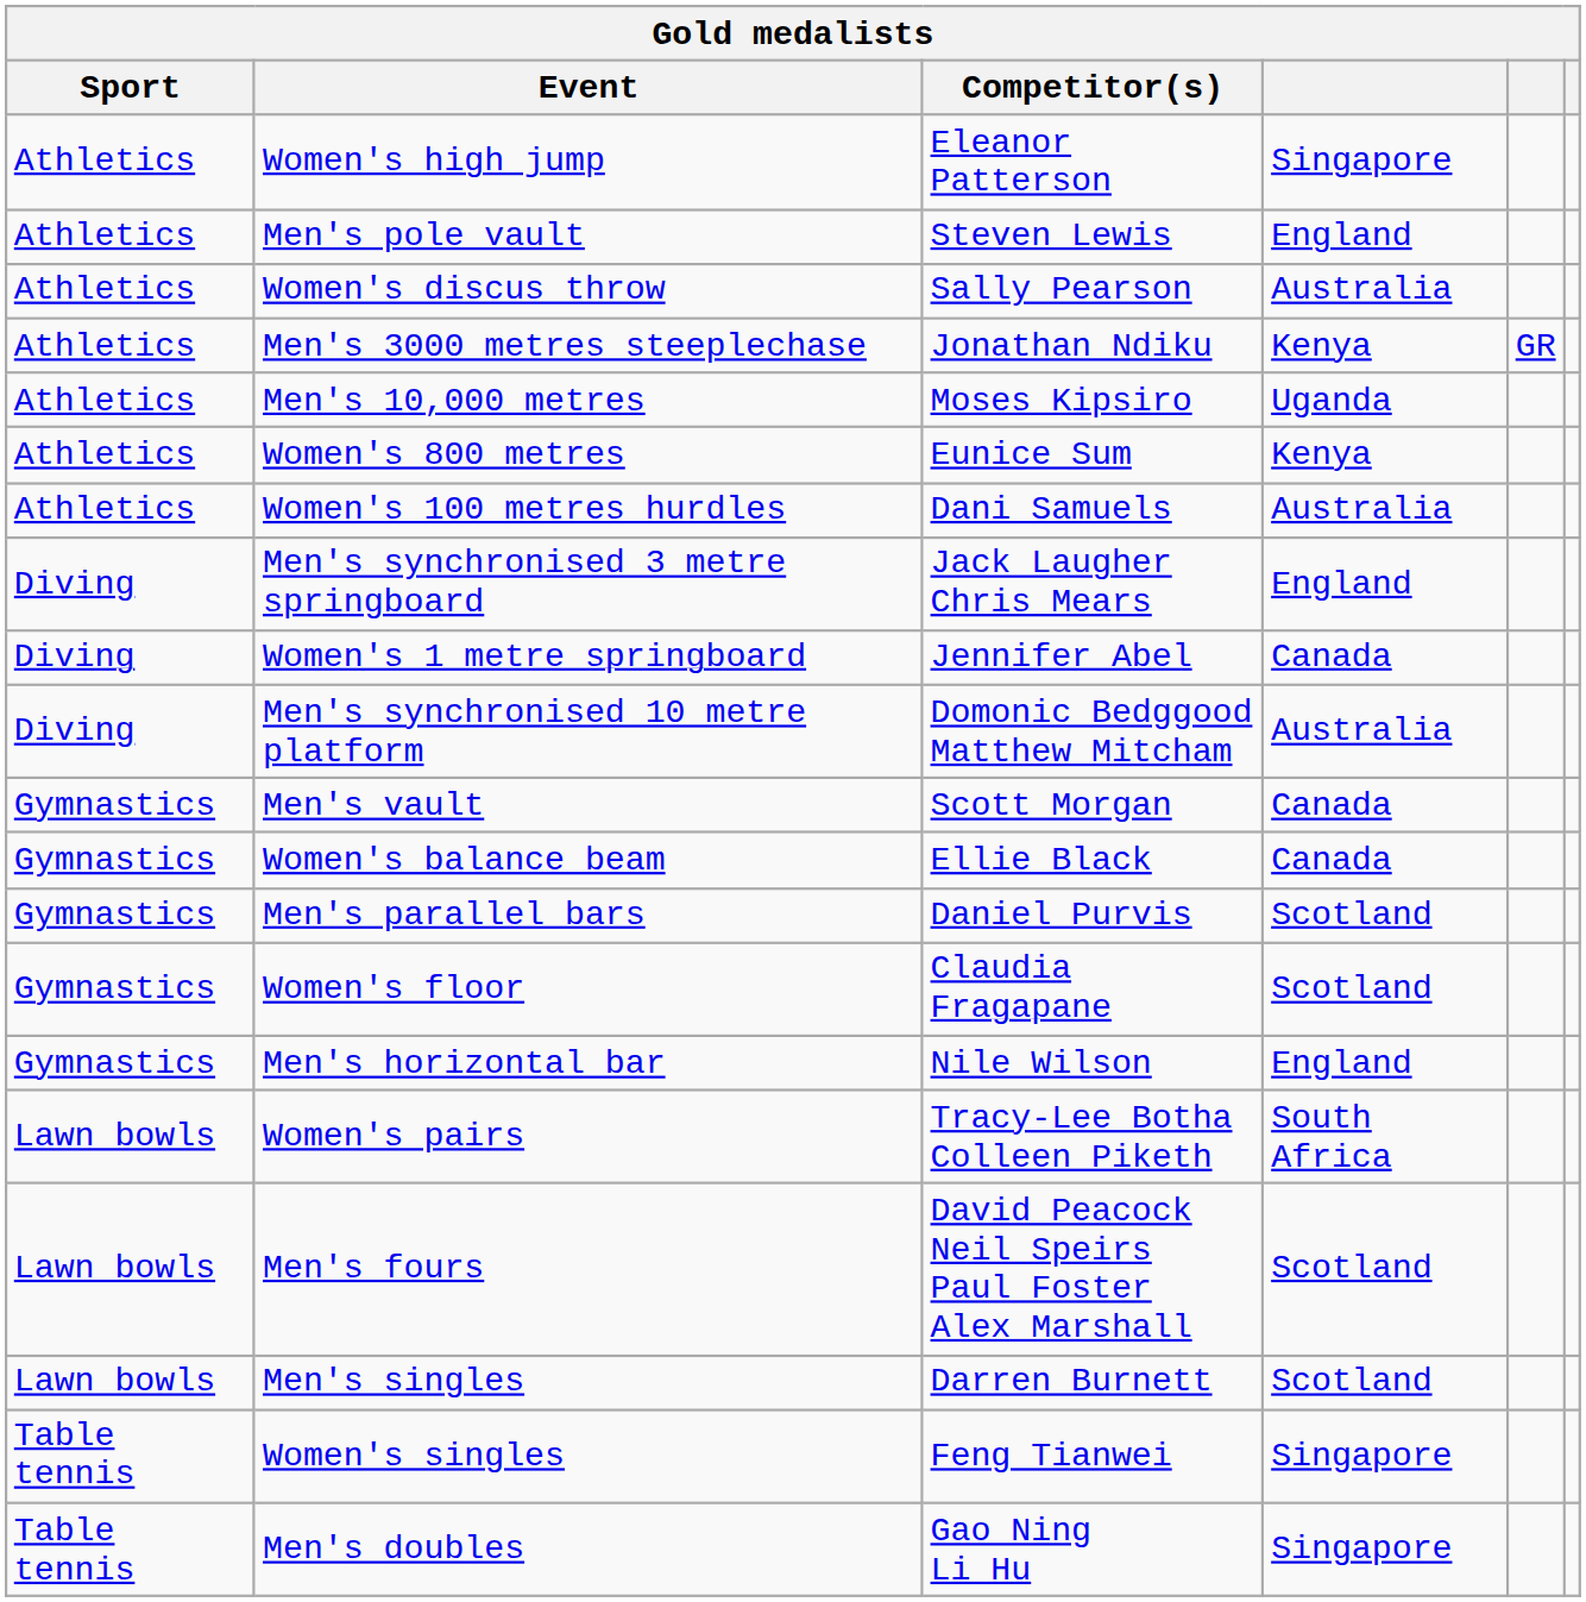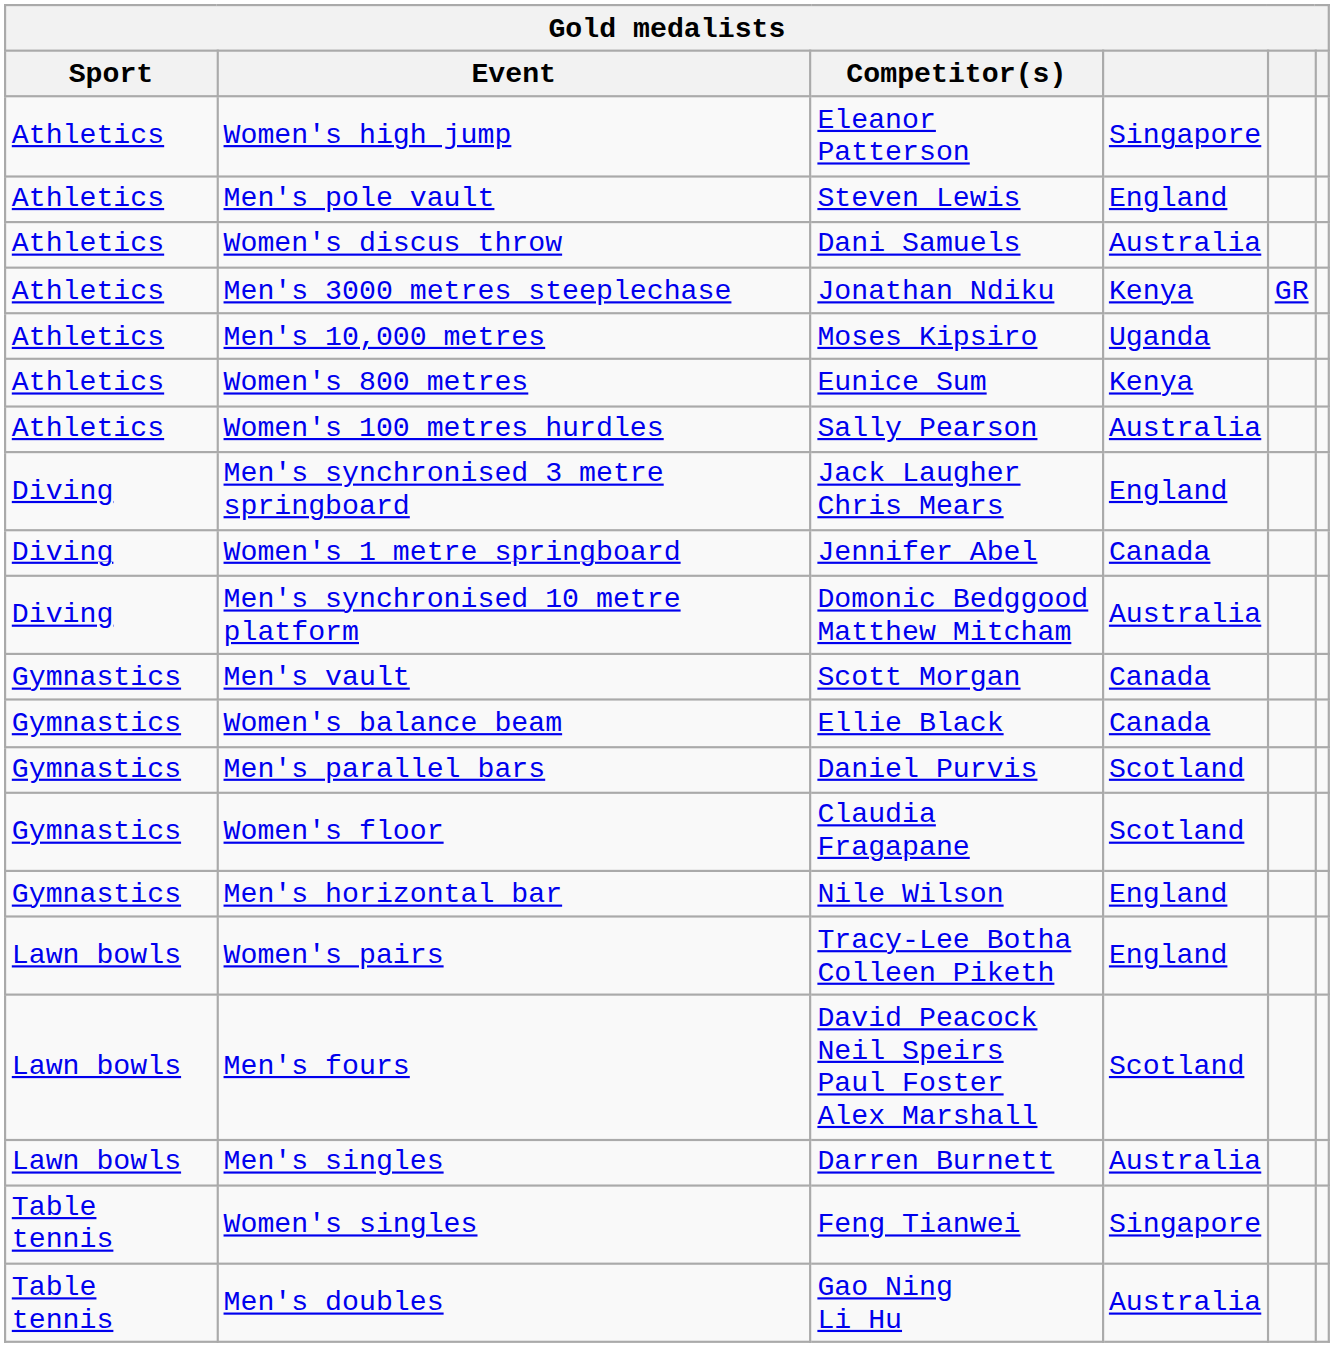Women's discus throw | Competitor(s): Sally Pearson -> Dani Samuels
Women's 100 metres hurdles | Competitor(s): Dani Samuels -> Sally Pearson
Women's pairs | column 4: South Africa -> England
Men's singles | column 4: Scotland -> Australia
Men's doubles | column 4: Singapore -> Australia
